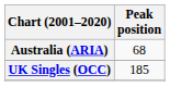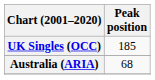rows swapped: Australia (ARIA) <-> UK Singles (OCC)
